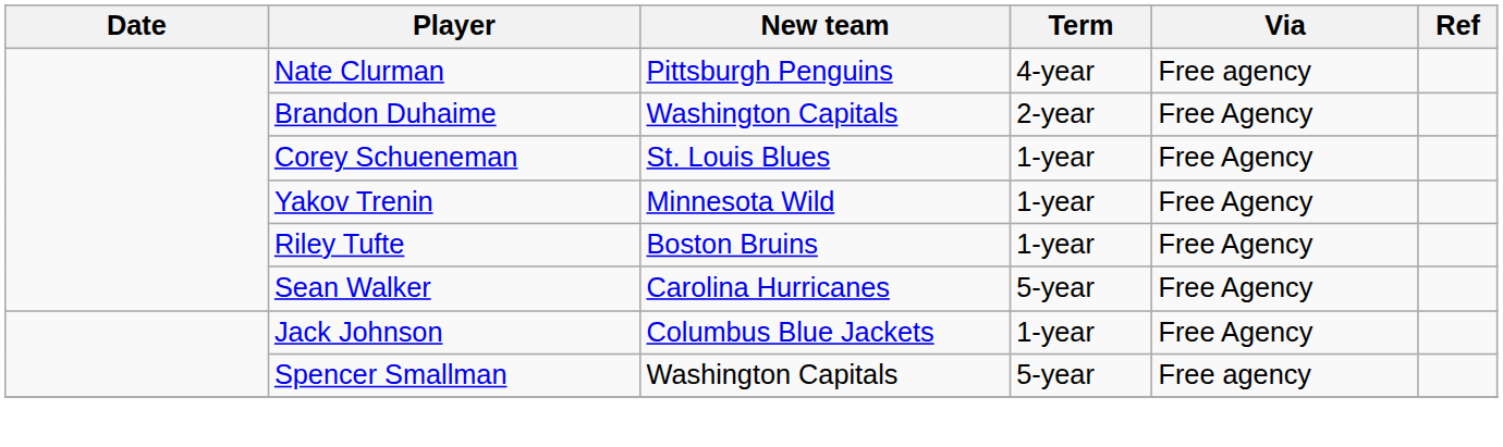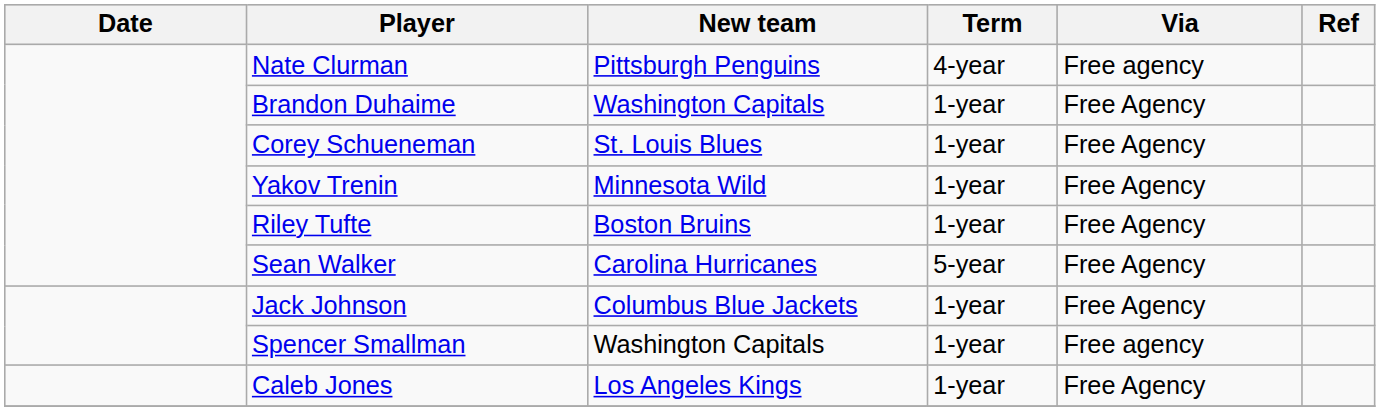Brandon Duhaime | Term: 2-year -> 1-year
Spencer Smallman | Term: 5-year -> 1-year
+ row: Caleb Jones | Los Angeles Kings | 1-year | Free Agency
